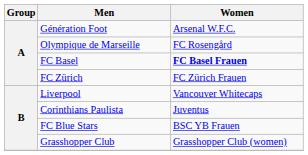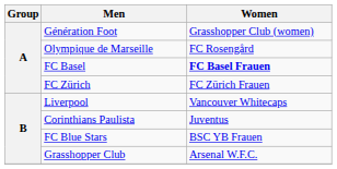Génération Foot | Women: Arsenal W.F.C. -> Grasshopper Club (women)
Grasshopper Club | Women: Grasshopper Club (women) -> Arsenal W.F.C.
